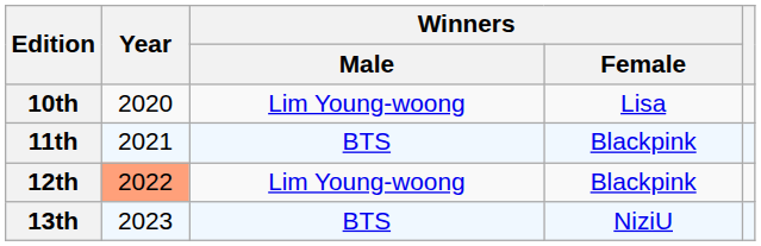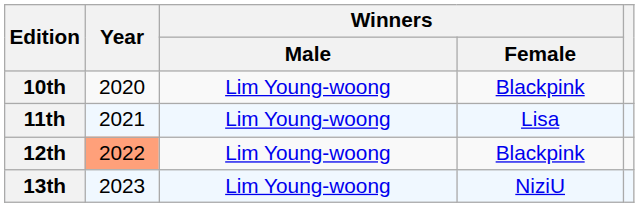10th | Winners / Female: Lisa -> Blackpink
11th | Winners / Male: BTS -> Lim Young-woong
11th | Winners / Female: Blackpink -> Lisa
13th | Winners / Male: BTS -> Lim Young-woong
